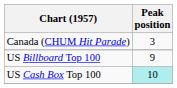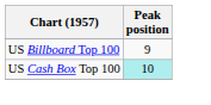- row: Canada (CHUM Hit Parade) | 3
